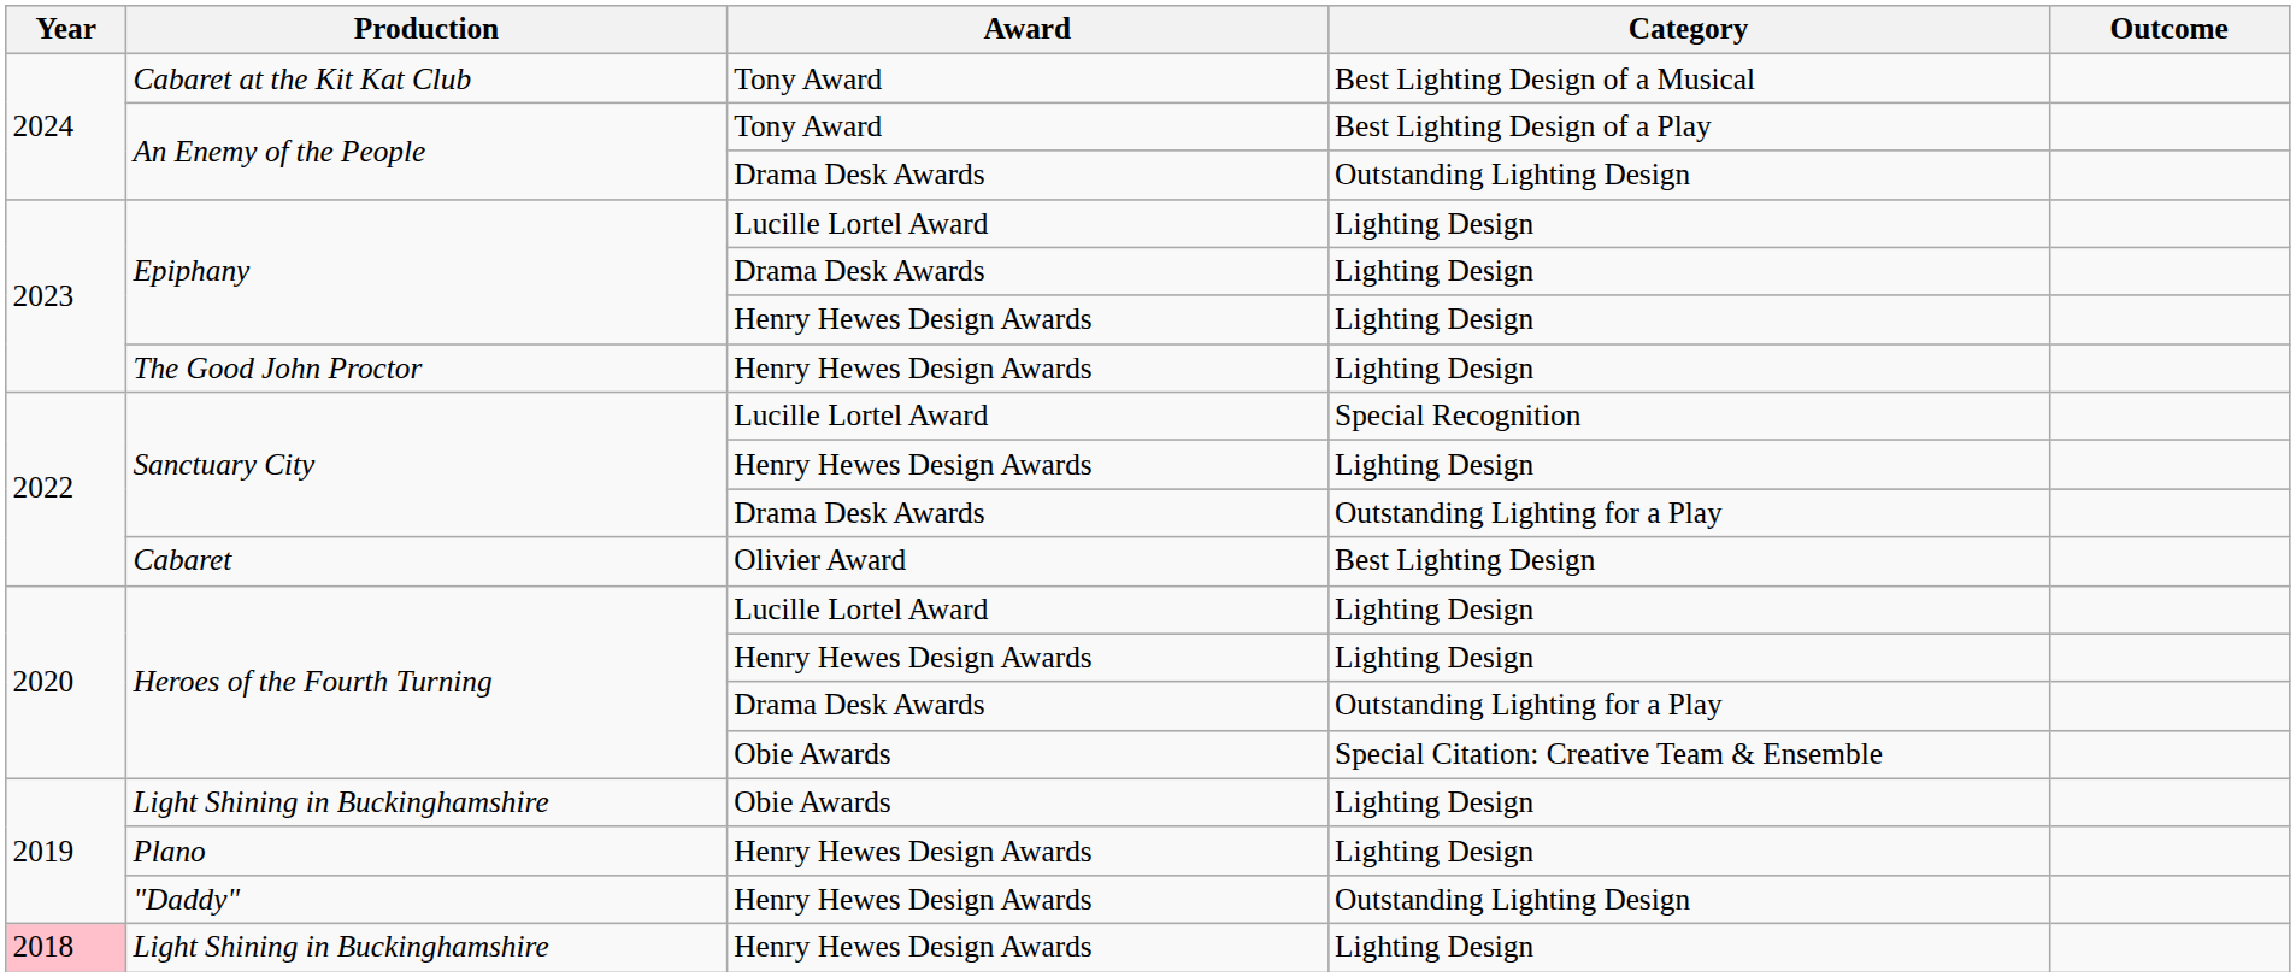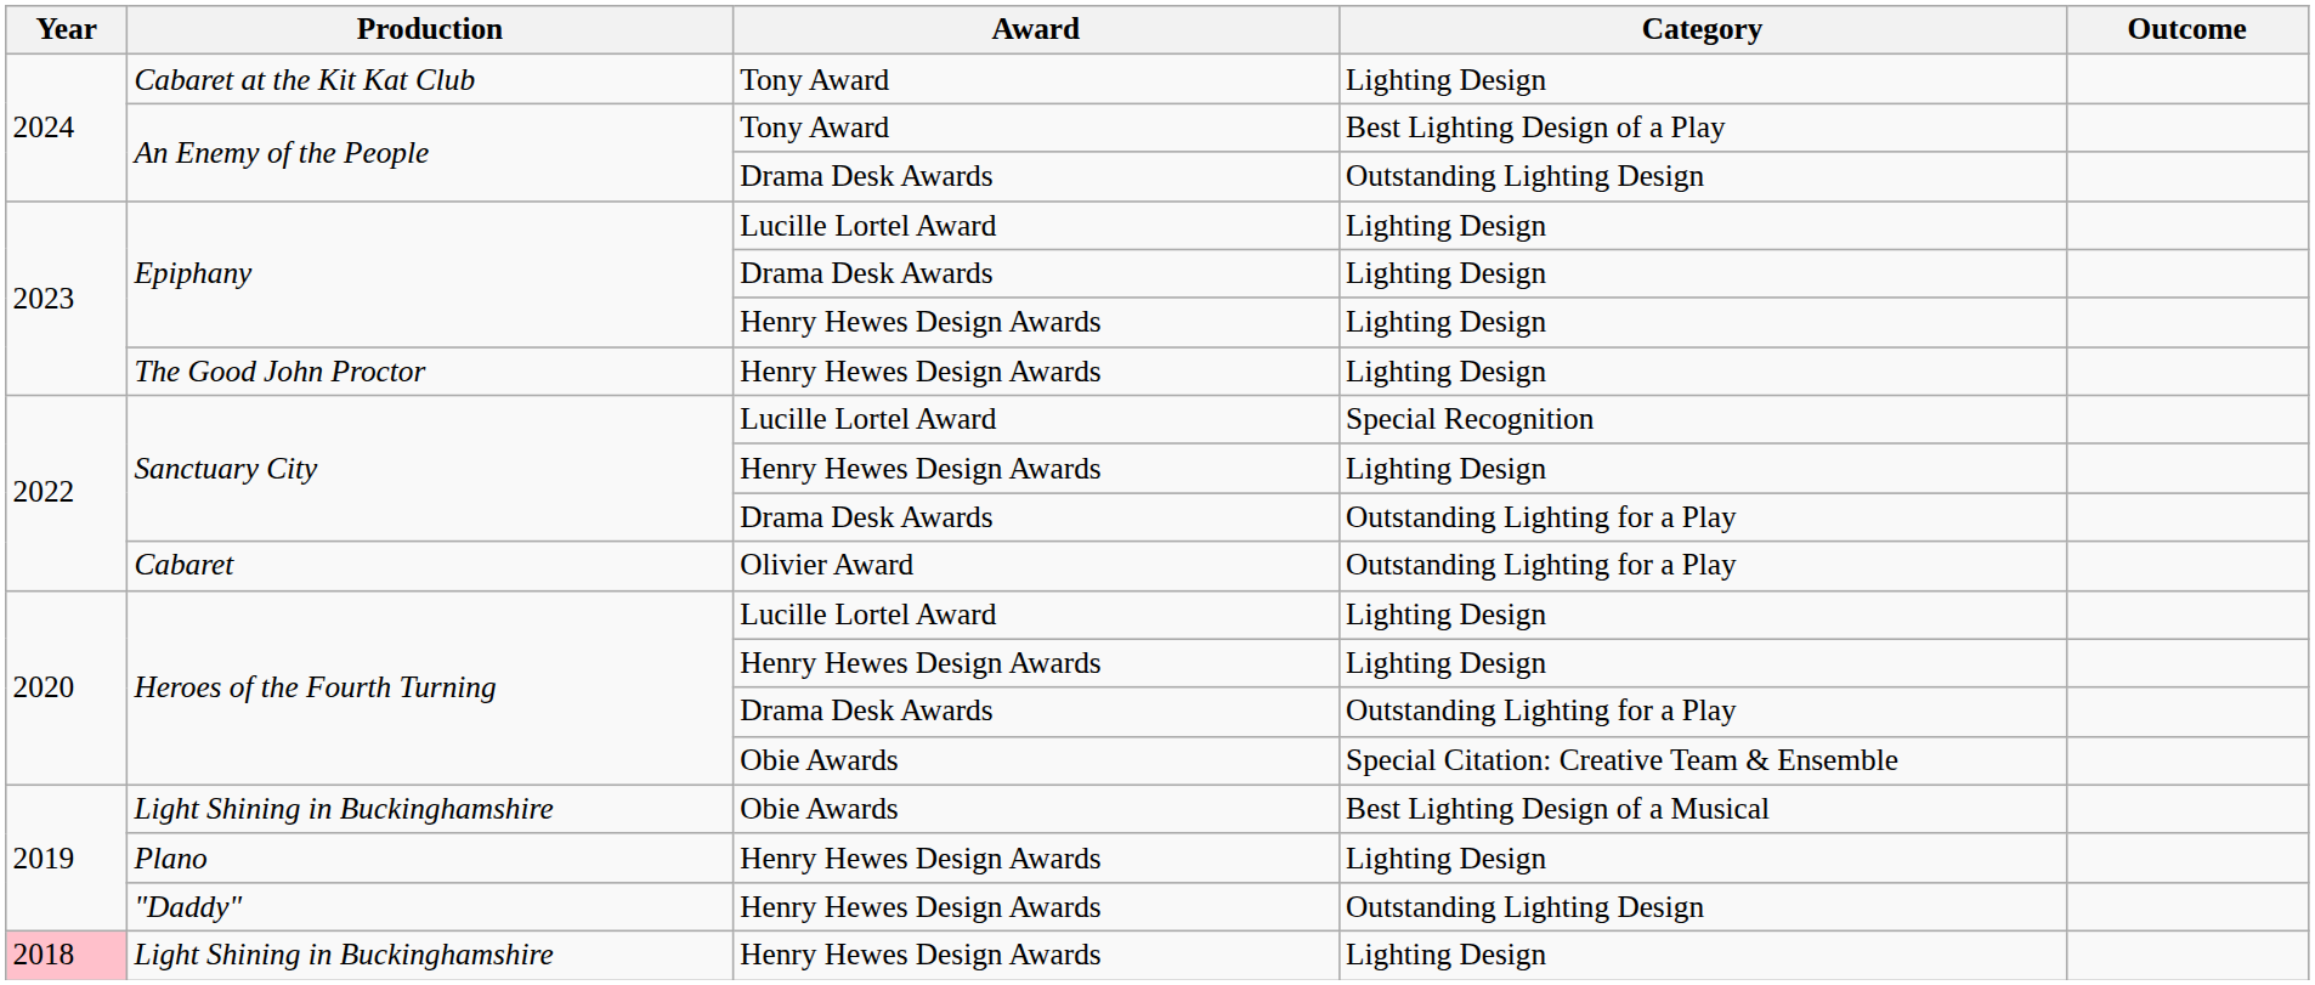Cabaret at the Kit Kat Club | Category: Best Lighting Design of a Musical -> Lighting Design
Cabaret | Category: Best Lighting Design -> Outstanding Lighting for a Play
Light Shining in Buckinghamshire / Obie Awards | Category: Lighting Design -> Best Lighting Design of a Musical
